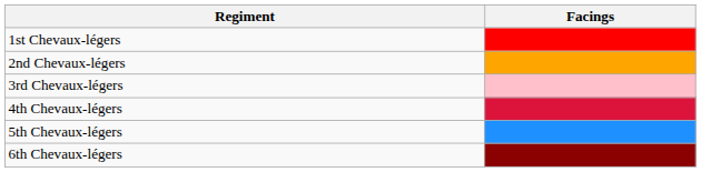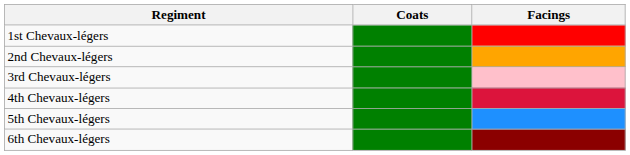+ column: Coats
